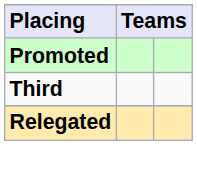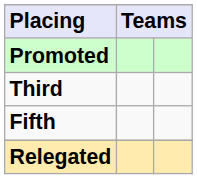+ row: Fifth
